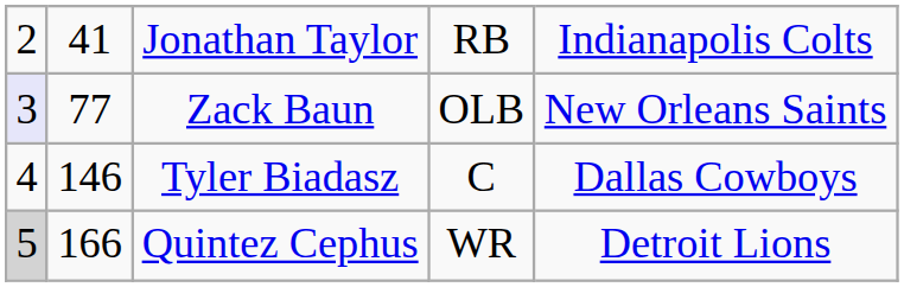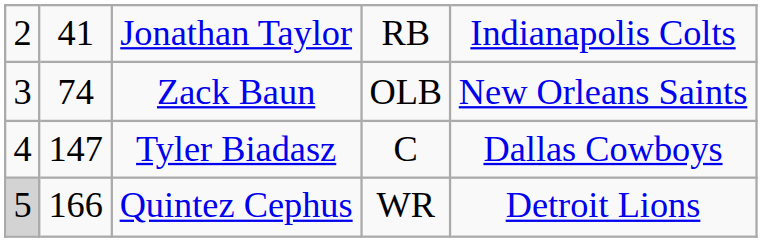Zack Baun | column 1: lavender background -> no background
Zack Baun | column 2: 77 -> 74
Tyler Biadasz | column 2: 146 -> 147
